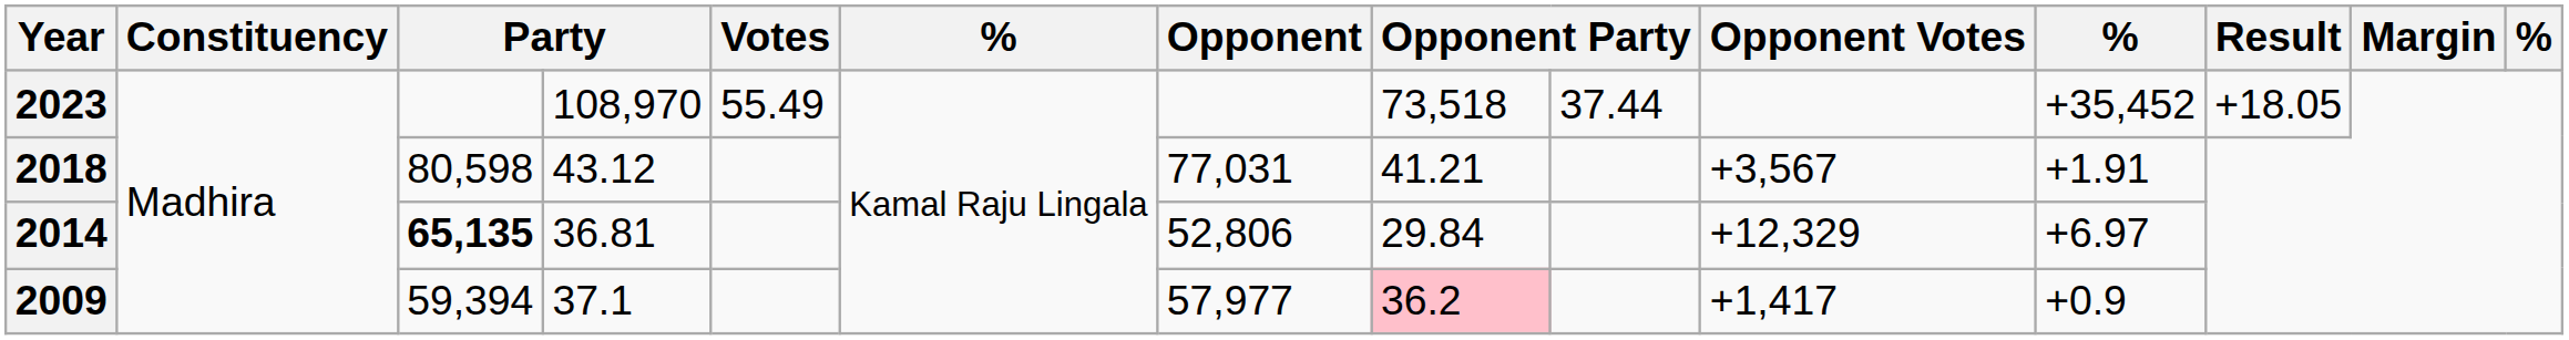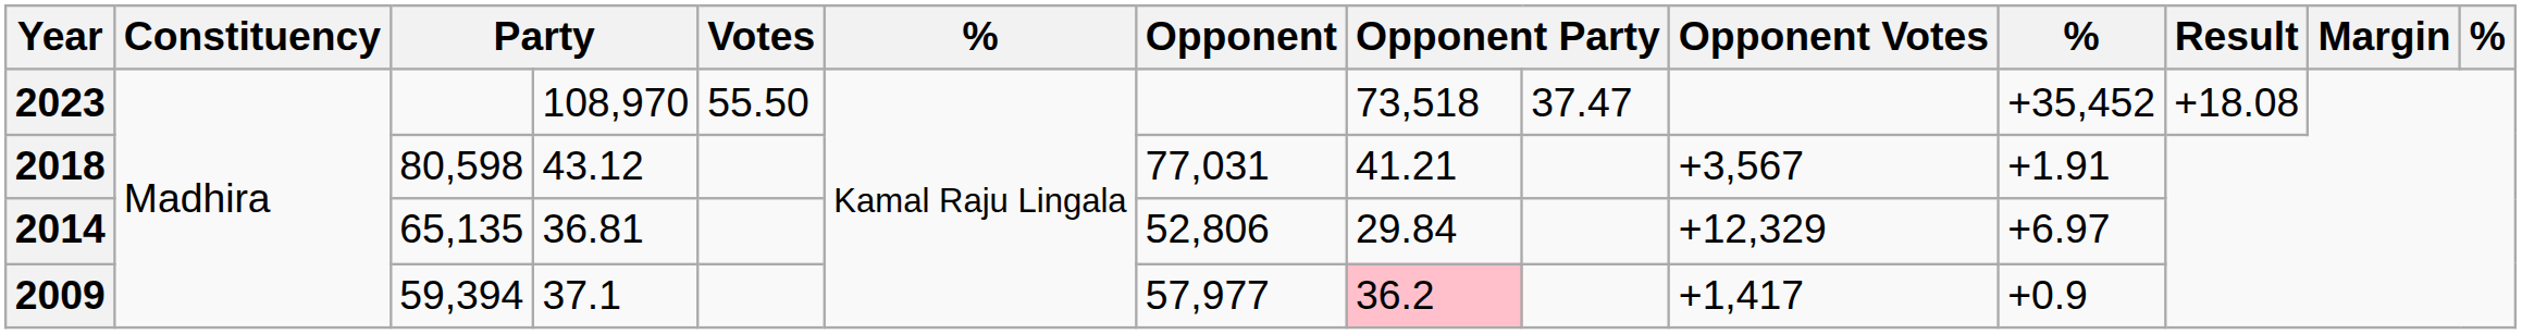2023 | Votes: 55.49 -> 55.50
2023 | column 9: 37.44 -> 37.47
2023 | Result: +18.05 -> +18.08
2014 | column 3: bold -> normal
